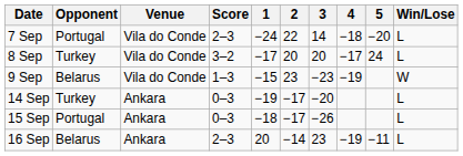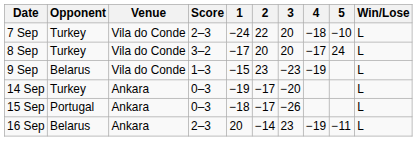7 Sep | Opponent: Portugal -> Turkey
7 Sep | 3: 14 -> 20
7 Sep | 5: −20 -> −10
9 Sep | Win/Lose: W -> L
